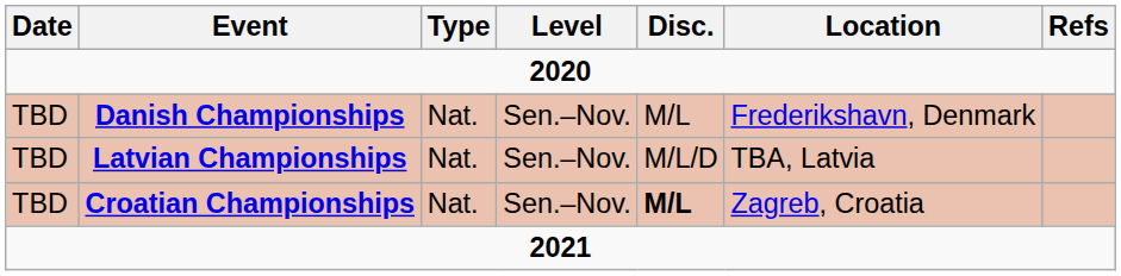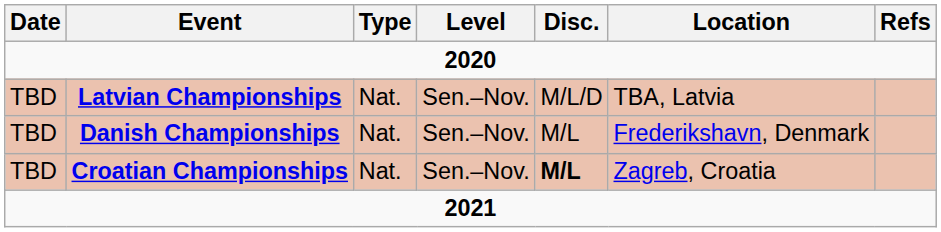rows swapped: Danish Championships <-> Latvian Championships
